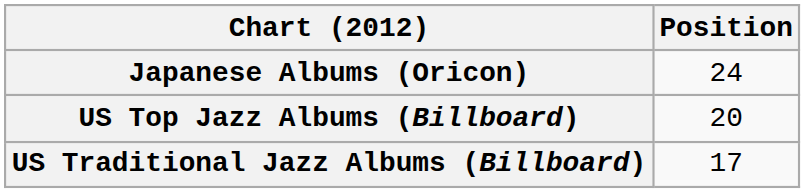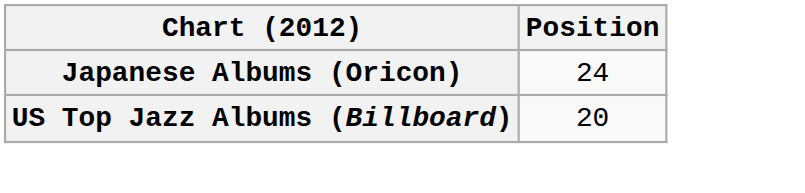- row: US Traditional Jazz Albums (Billboard) | 17
